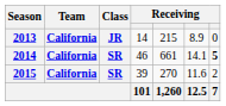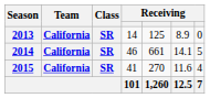2013 | Class: JR -> SR
2013 | column 5: 215 -> 125
2014 | column 7: bold -> normal
2015 | column 4: 39 -> 41
2015 | column 7: 2 -> 4
